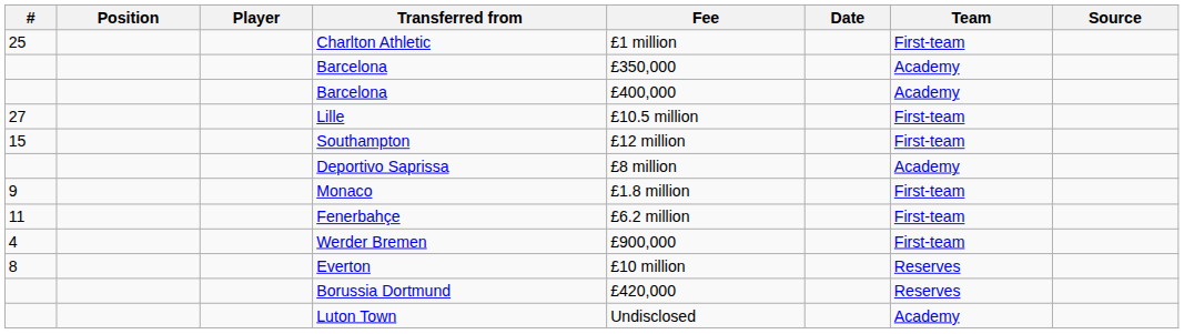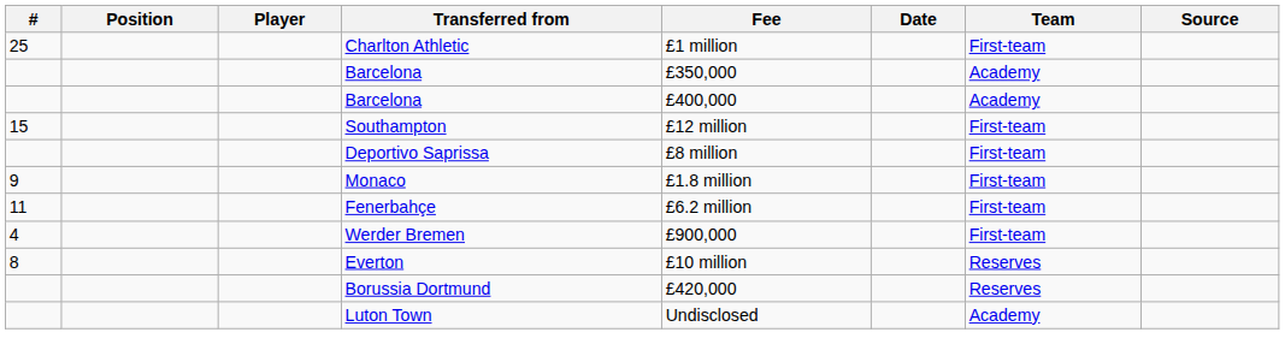- row: 27 | Lille | £10.5 million | First-team
Deportivo Saprissa | Team: Academy -> First-team
